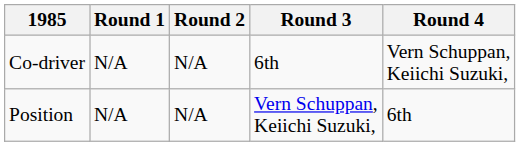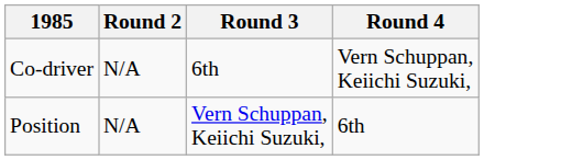- column: Round 1 | N/A | N/A
